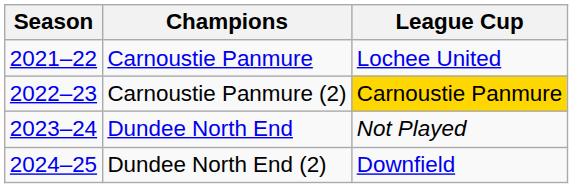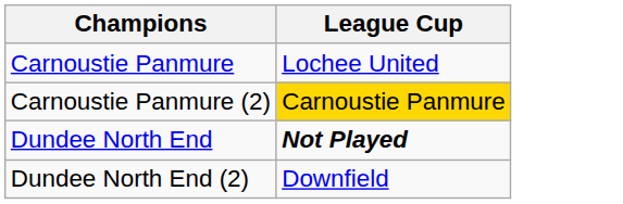- column: Season | 2021–22 | 2022–23 | 2023–24 | 2024–25
Dundee North End | League Cup: normal -> bold
